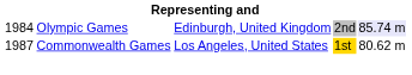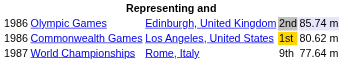Olympic Games | column 1: 1984 -> 1986
Commonwealth Games | column 1: 1987 -> 1986
+ row: 1987 | World Championships | Rome, Italy | 9th | 77.64 m
